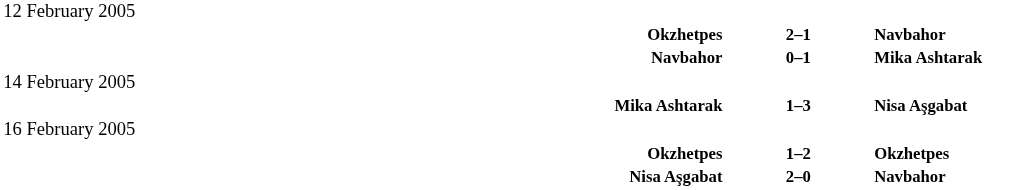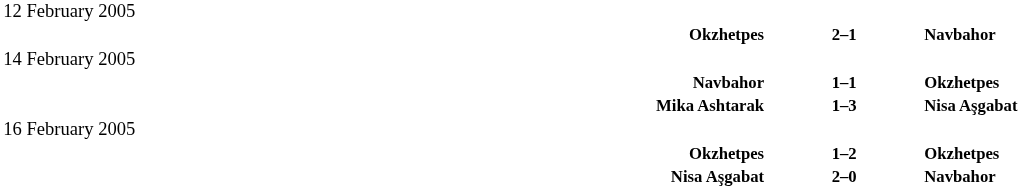- row: Navbahor | 0–1 | Mika Ashtarak
+ row: Navbahor | 1–1 | Okzhetpes
